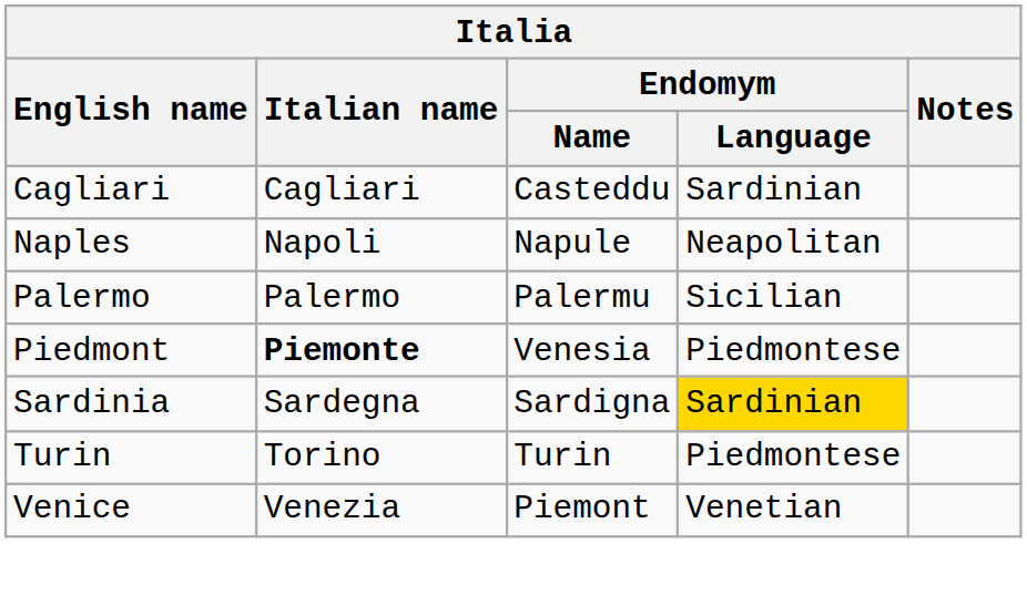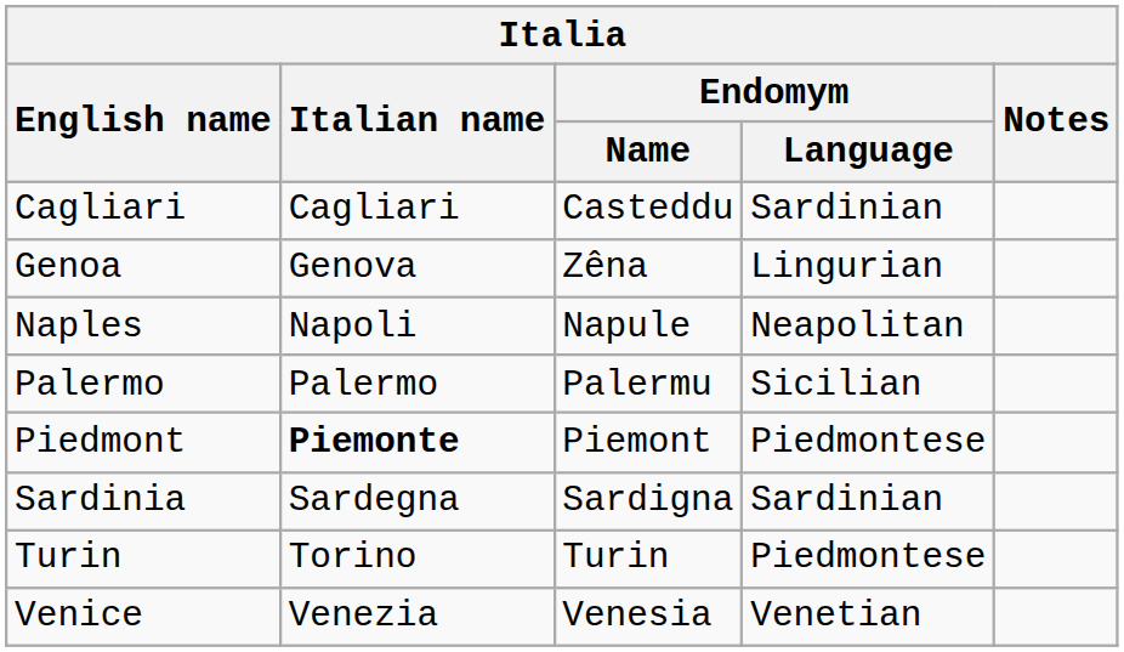+ row: Genoa | Genova | Zêna | Lingurian
Piedmont | Endomym / Name: Venesia -> Piemont
Sardinia | Endomym / Language: gold background -> no background
Venice | Endomym / Name: Piemont -> Venesia
